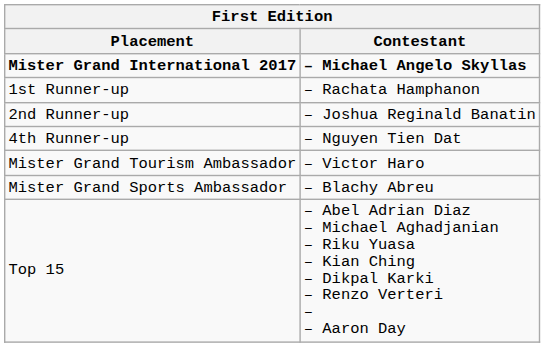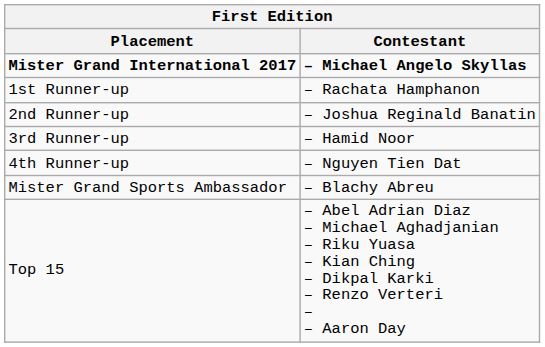+ row: 3rd Runner-up | – Hamid Noor
- row: Mister Grand Tourism Ambassador | – Victor Haro
